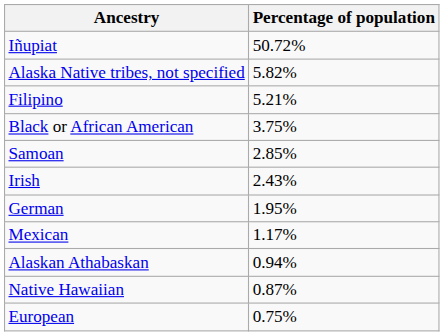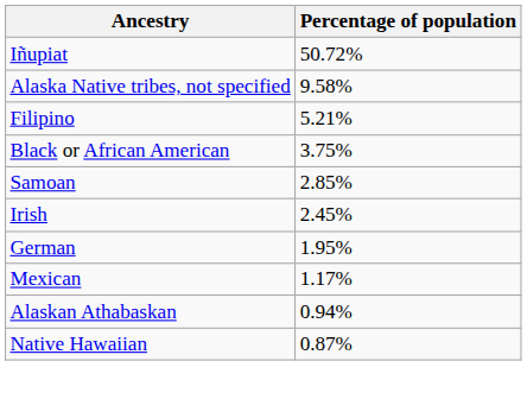Alaska Native tribes, not specified | Percentage of population: 5.82% -> 9.58%
Irish | Percentage of population: 2.43% -> 2.45%
- row: European | 0.75%
